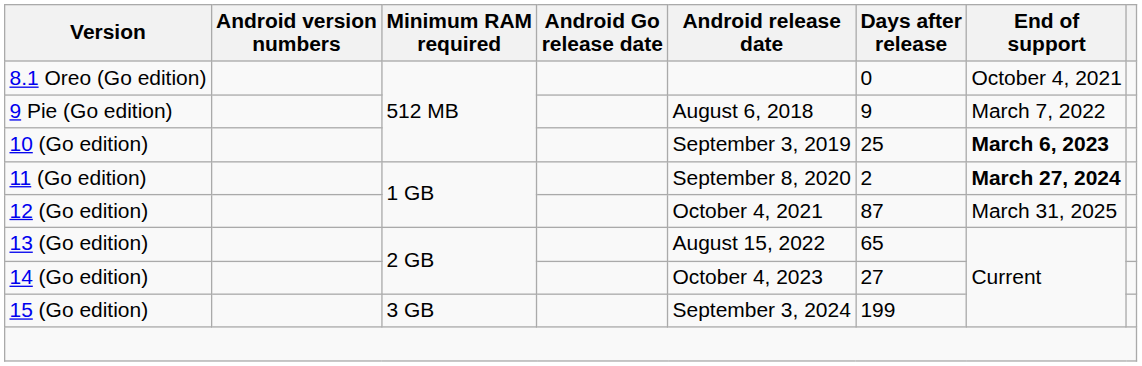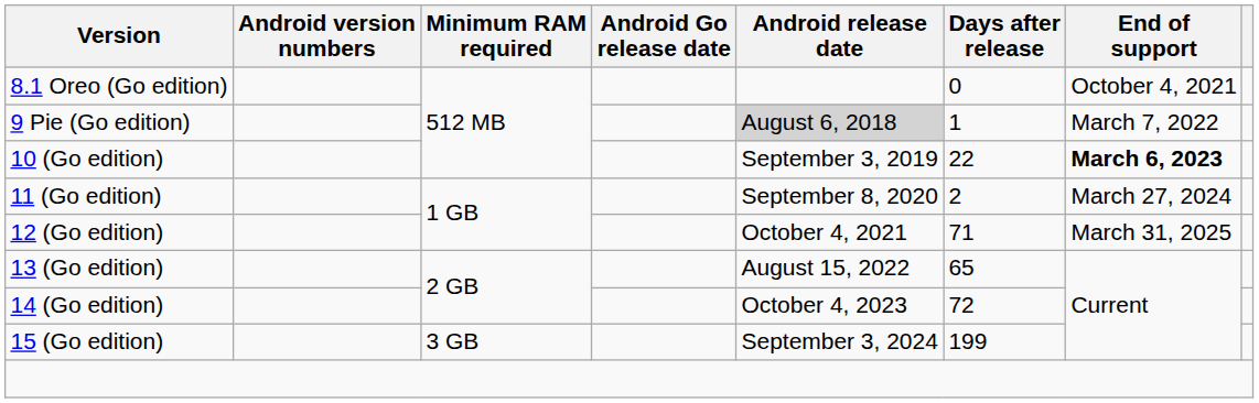9 Pie (Go edition) | Android release date: no background -> lightgrey background
9 Pie (Go edition) | Days after release: 9 -> 1
10 (Go edition) | Days after release: 25 -> 22
11 (Go edition) | End of support: bold -> normal
12 (Go edition) | Days after release: 87 -> 71
14 (Go edition) | Days after release: 27 -> 72
